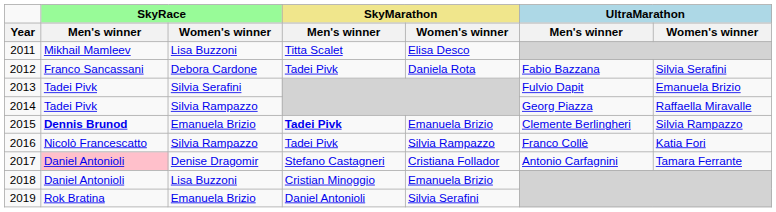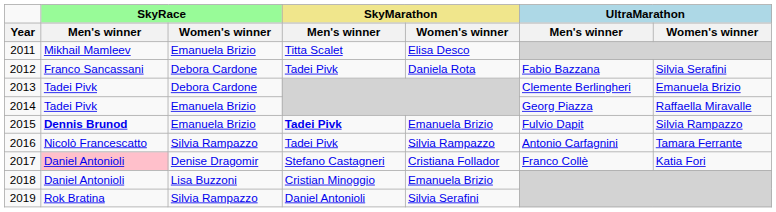2011 | SkyRace / Women's winner: Lisa Buzzoni -> Emanuela Brizio
2013 | SkyRace / Women's winner: Silvia Serafini -> Debora Cardone
2013 | UltraMarathon / Men's winner: Fulvio Dapit -> Clemente Berlingheri
2014 | SkyRace / Women's winner: Silvia Rampazzo -> Emanuela Brizio
2015 | UltraMarathon / Men's winner: Clemente Berlingheri -> Fulvio Dapit
2016 | UltraMarathon / Men's winner: Franco Collè -> Antonio Carfagnini
2016 | UltraMarathon / Women's winner: Katia Fori -> Tamara Ferrante
2017 | UltraMarathon / Men's winner: Antonio Carfagnini -> Franco Collè
2017 | UltraMarathon / Women's winner: Tamara Ferrante -> Katia Fori
2019 | SkyRace / Women's winner: Emanuela Brizio -> Silvia Rampazzo
